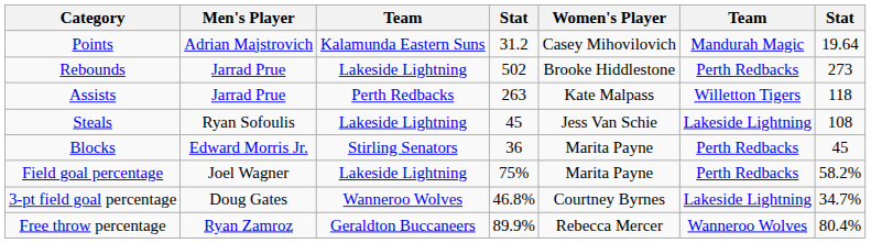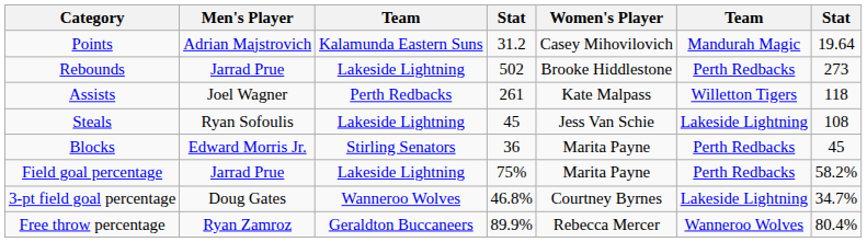Assists | Men's Player: Jarrad Prue -> Joel Wagner
Assists | column 4: 263 -> 261
Field goal percentage | Men's Player: Joel Wagner -> Jarrad Prue
